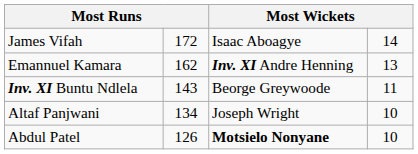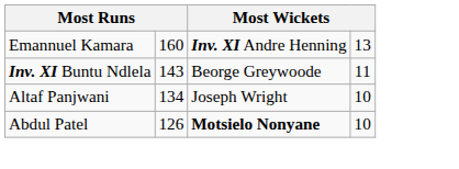- row: James Vifah | 172 | Isaac Aboagye | 14
Emannuel Kamara | column 2: 162 -> 160
